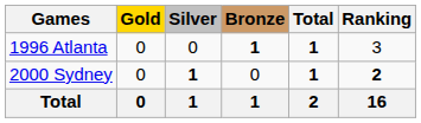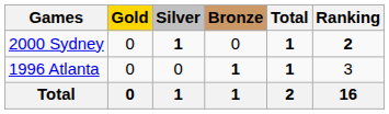rows swapped: 1996 Atlanta <-> 2000 Sydney
